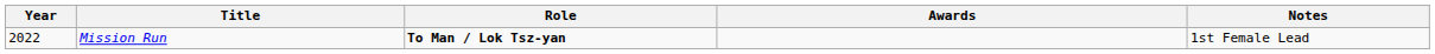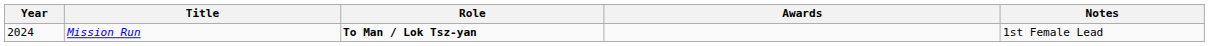Mission Run | Year: 2022 -> 2024
